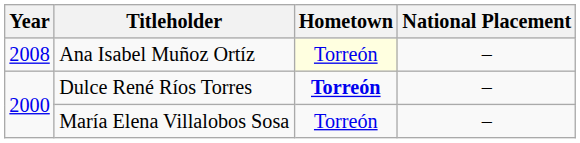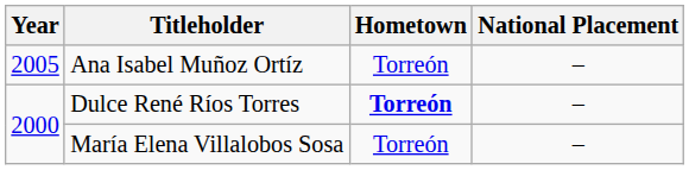Ana Isabel Muñoz Ortíz | Year: 2008 -> 2005
Ana Isabel Muñoz Ortíz | Hometown: lightyellow background -> no background
